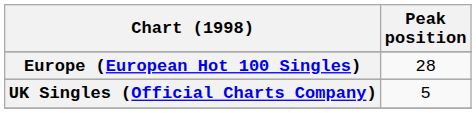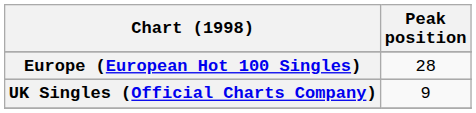UK Singles (Official Charts Company) | Peak position: 5 -> 9
